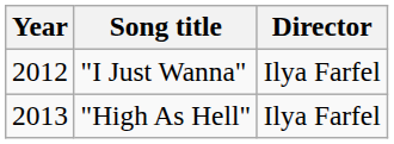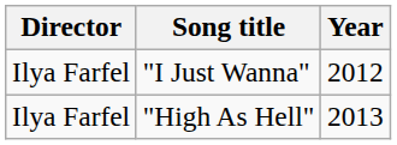columns swapped: Year <-> Director
